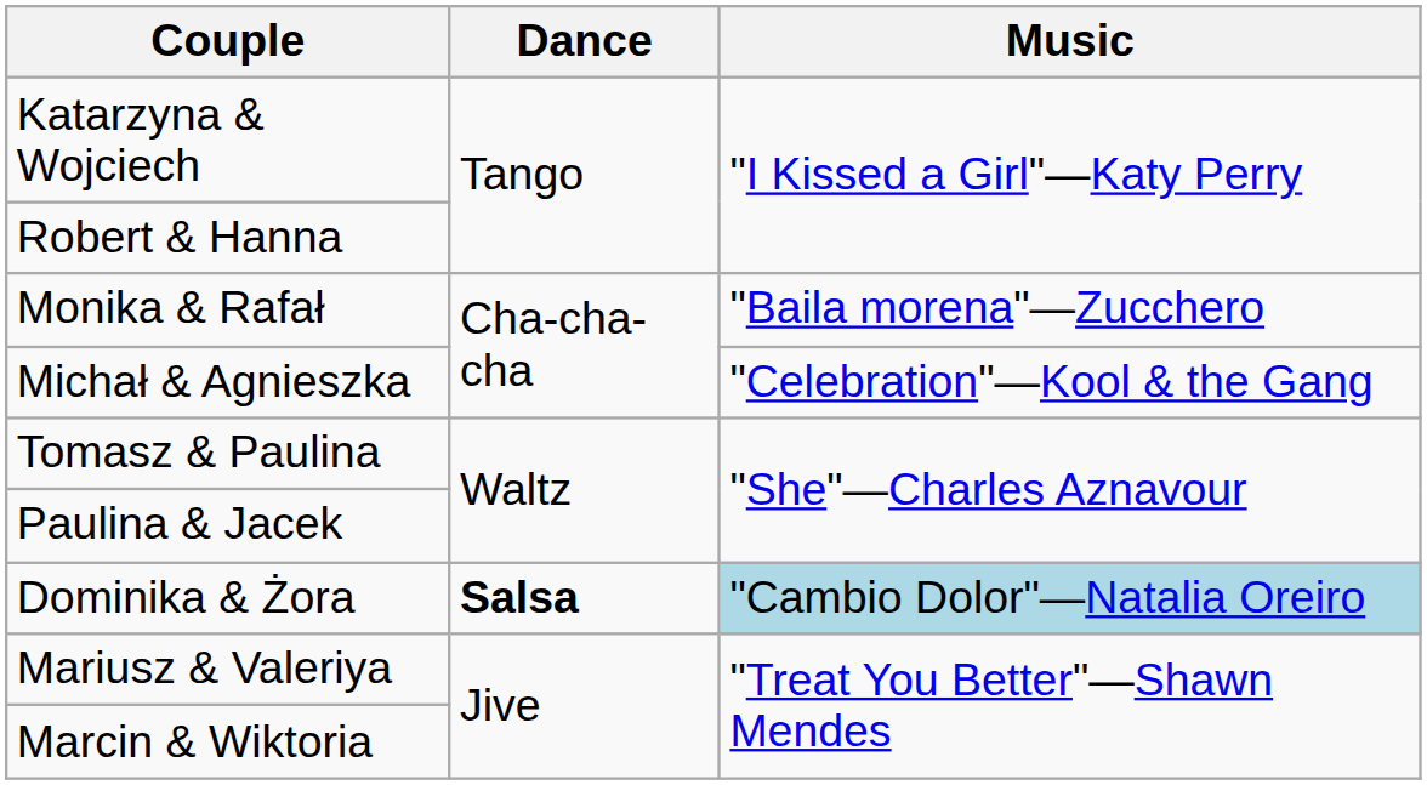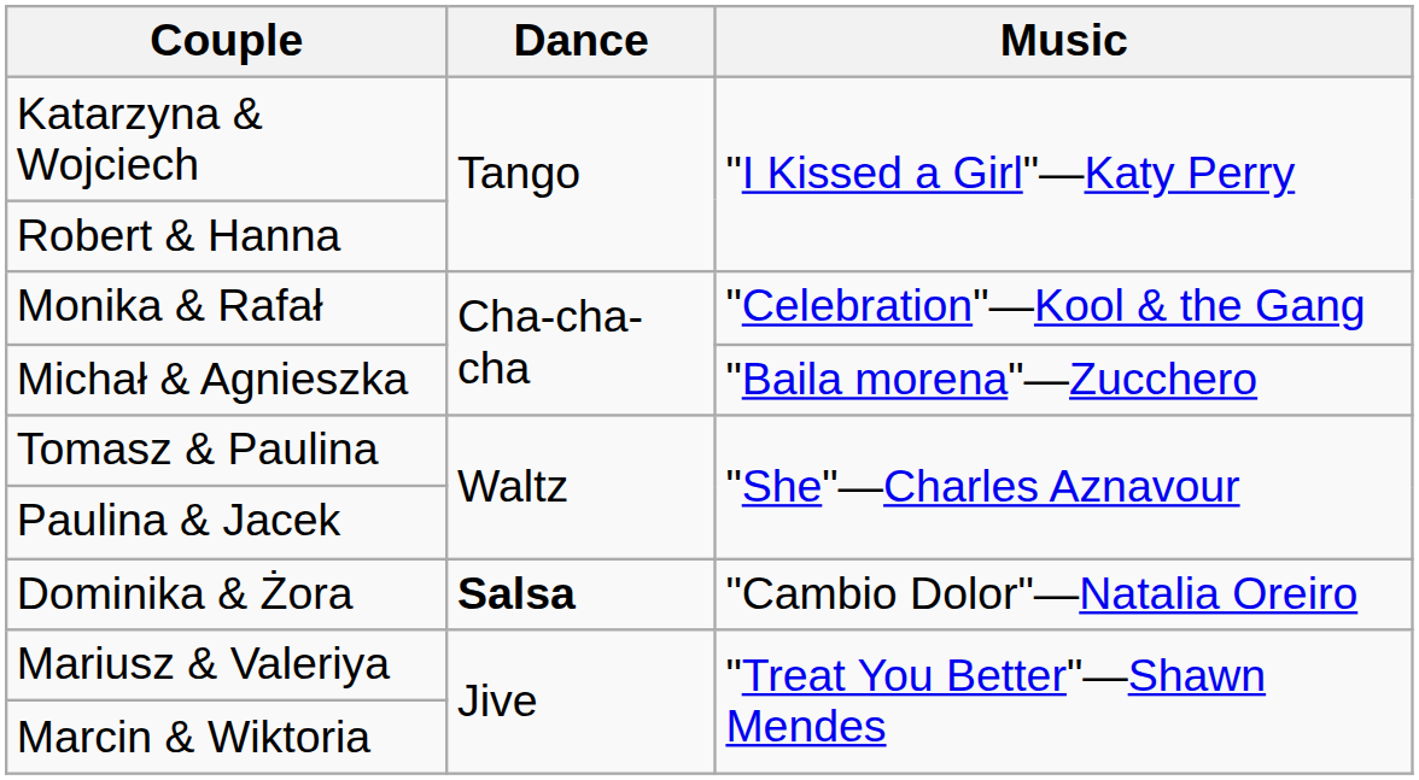Monika & Rafał | Music: "Baila morena"—Zucchero -> "Celebration"—Kool & the Gang
Michał & Agnieszka | Music: "Celebration"—Kool & the Gang -> "Baila morena"—Zucchero
Dominika & Żora | Music: lightblue background -> no background
